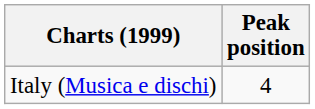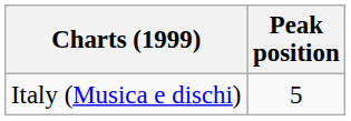Italy (Musica e dischi) | Peak position: 4 -> 5
